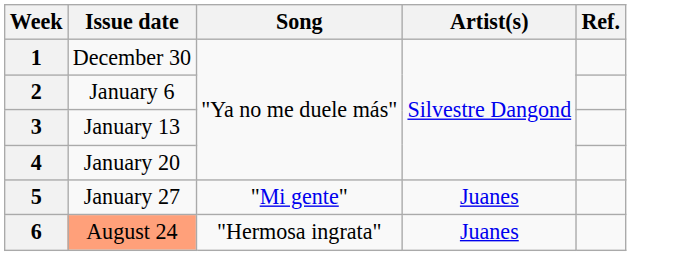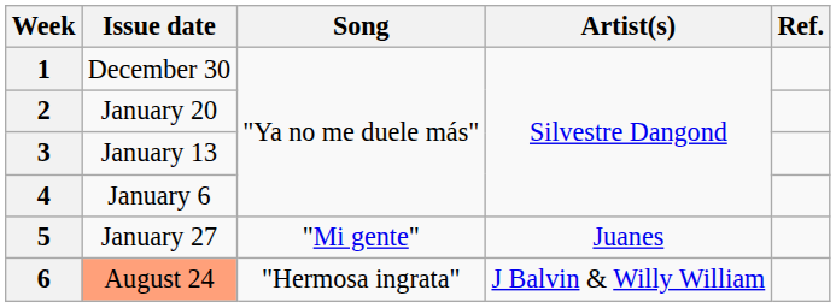2 | Issue date: January 6 -> January 20
4 | Issue date: January 20 -> January 6
6 | Artist(s): Juanes -> J Balvin & Willy William
